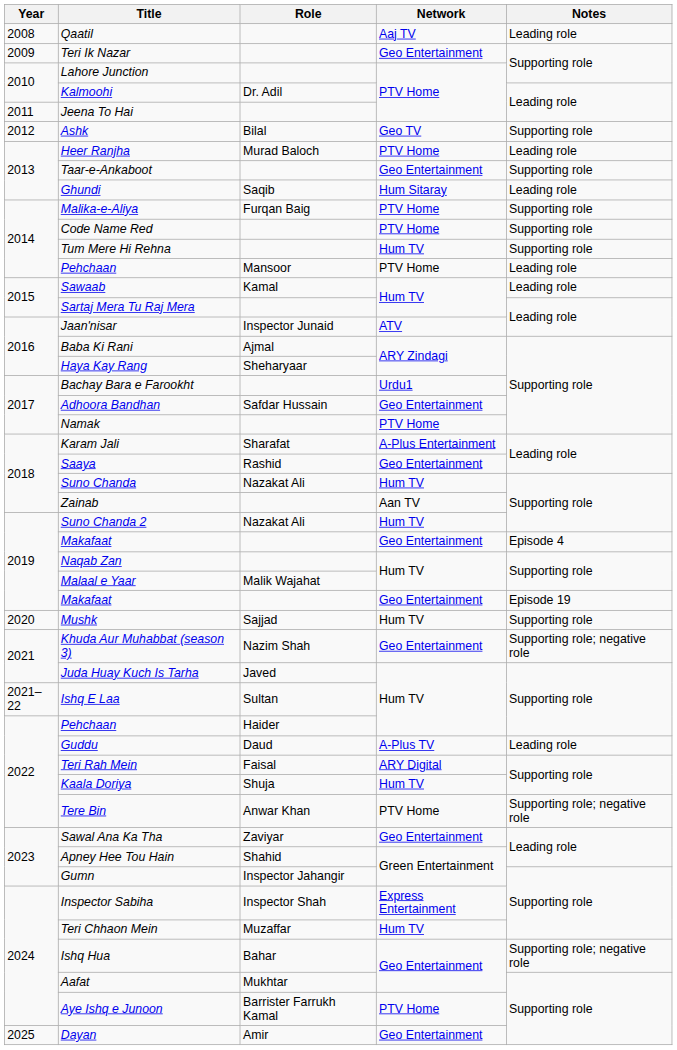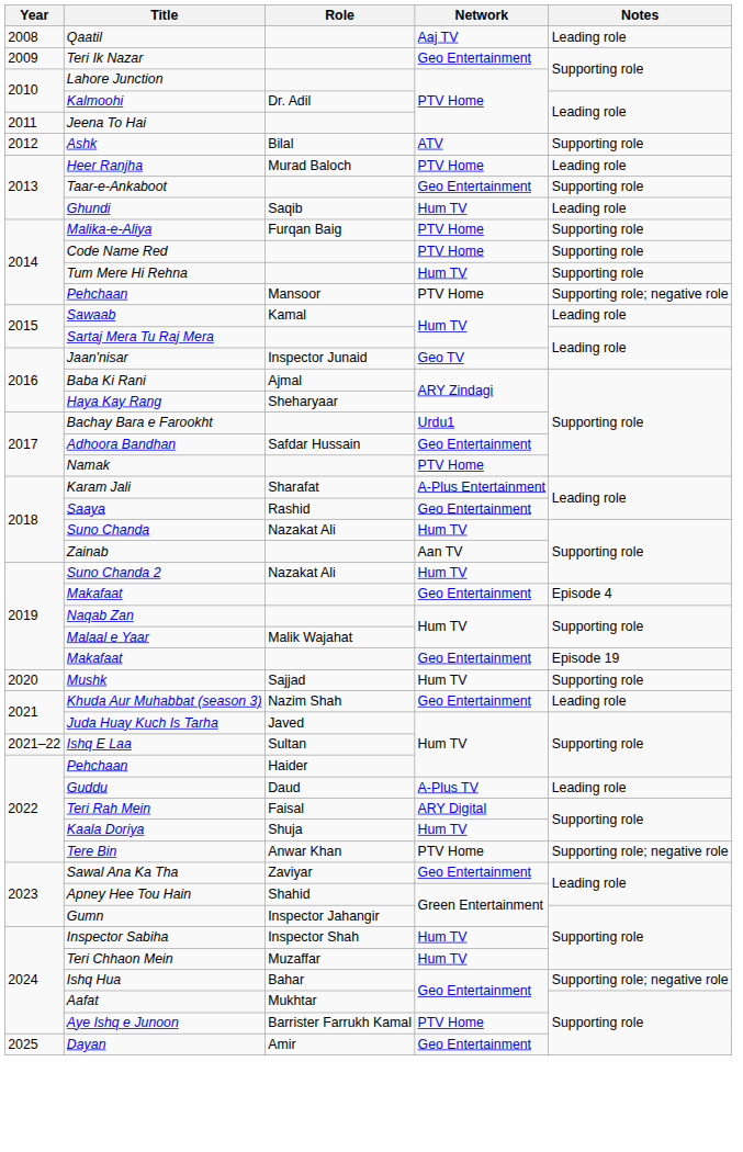Ashk | Network: Geo TV -> ATV
Ghundi | Network: Hum Sitaray -> Hum TV
Pehchaan / Mansoor | Notes: Leading role -> Supporting role; negative role
Jaan'nisar | Network: ATV -> Geo TV
Khuda Aur Muhabbat (season 3) | Notes: Supporting role; negative role -> Leading role
Inspector Sabiha | Network: Express Entertainment -> Hum TV
